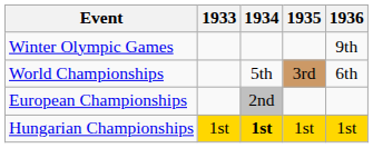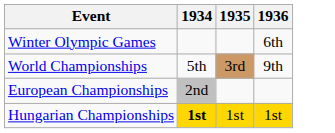- column: 1933 | 1st
Winter Olympic Games | 1936: 9th -> 6th
World Championships | 1936: 6th -> 9th
